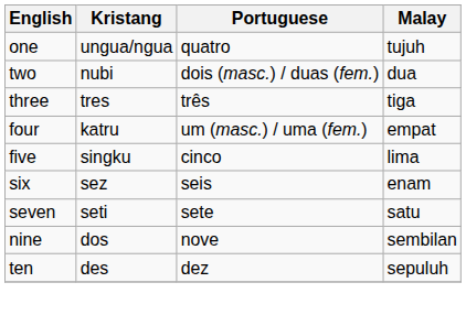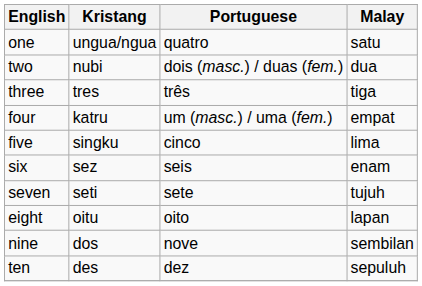one | Malay: tujuh -> satu
seven | Malay: satu -> tujuh
+ row: eight | oitu | oito | lapan
